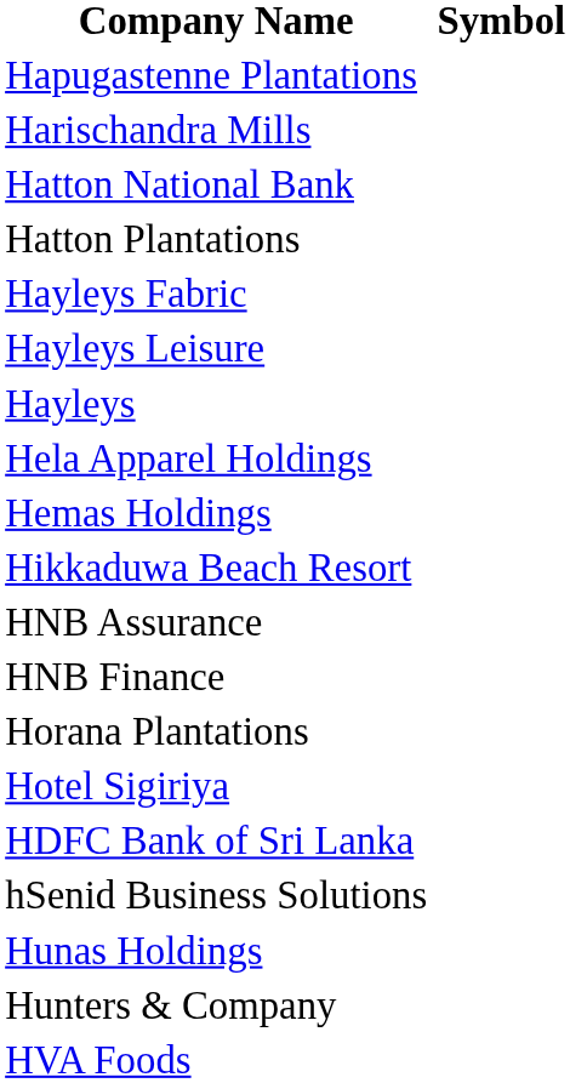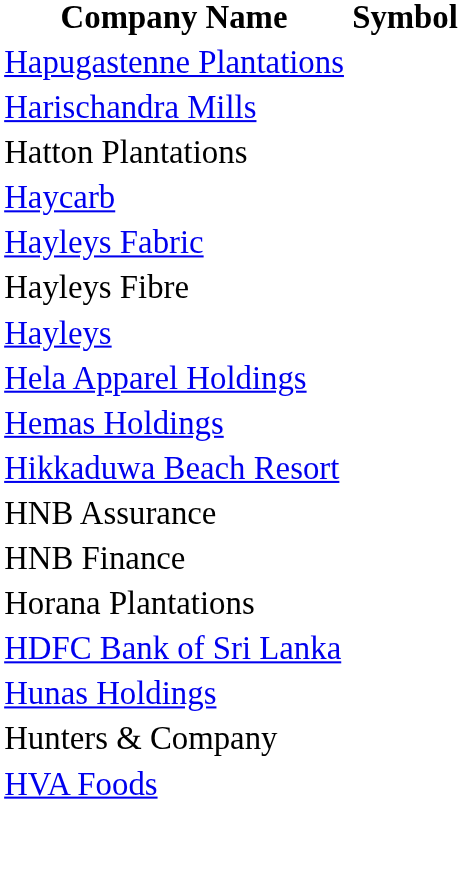- row: Hatton National Bank
+ row: Haycarb
+ row: Hayleys Fibre
- row: Hayleys Leisure
- row: Hotel Sigiriya
- row: hSenid Business Solutions
